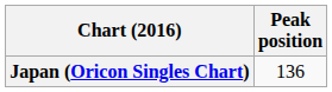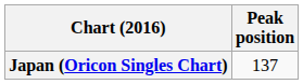Japan (Oricon Singles Chart) | Peak position: 136 -> 137
